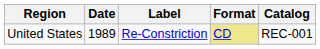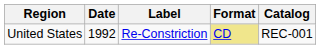United States | Date: 1989 -> 1992
